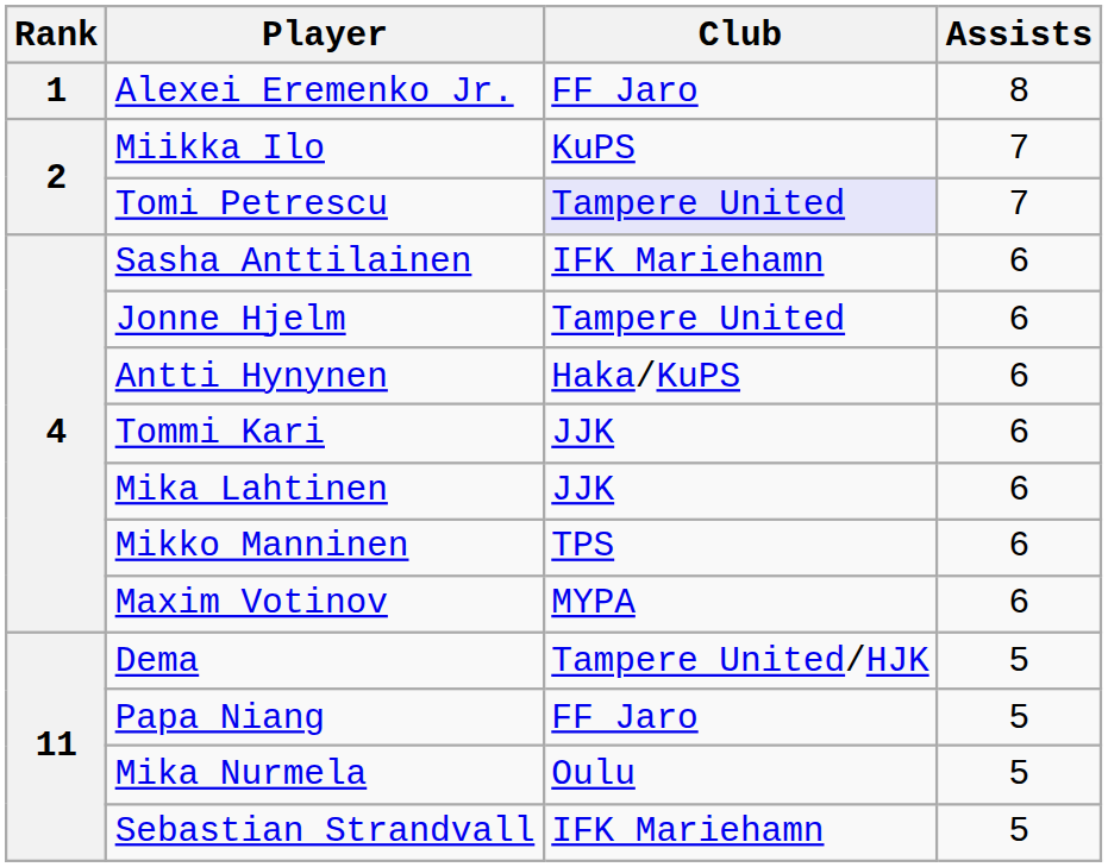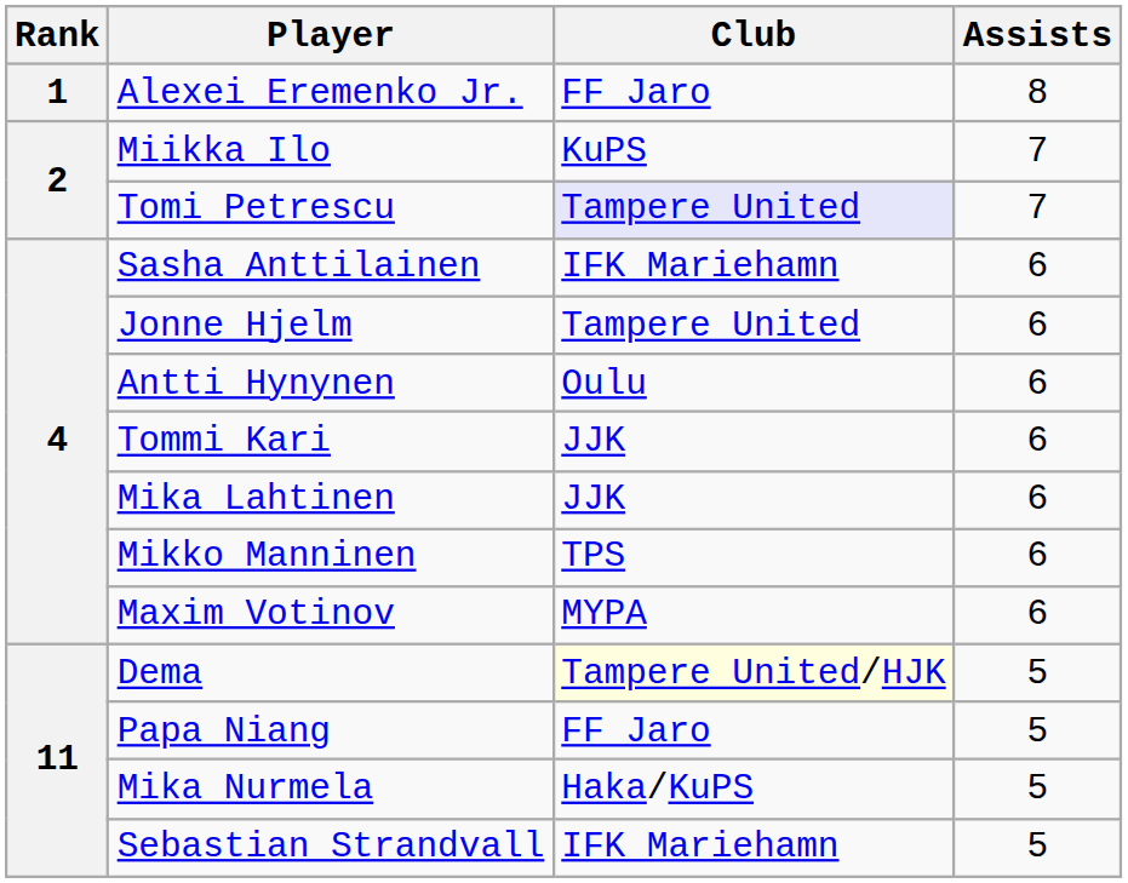Antti Hynynen | Club: Haka/KuPS -> Oulu
Dema | Club: no background -> lightyellow background
Mika Nurmela | Club: Oulu -> Haka/KuPS
